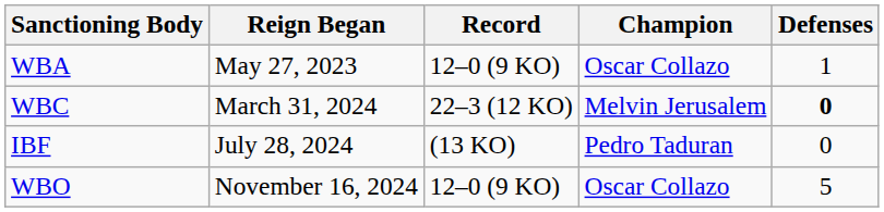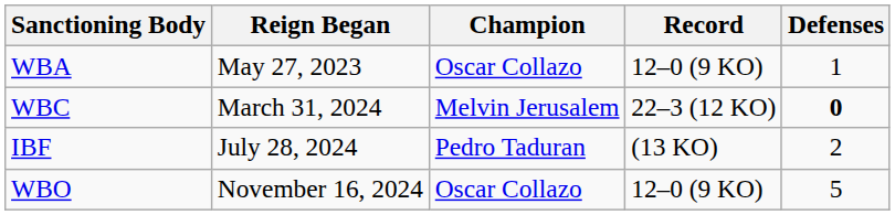columns swapped: Champion <-> Record
IBF | Defenses: 0 -> 2
